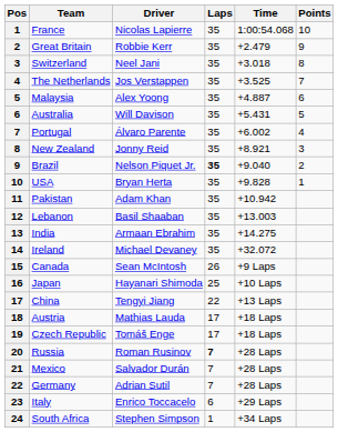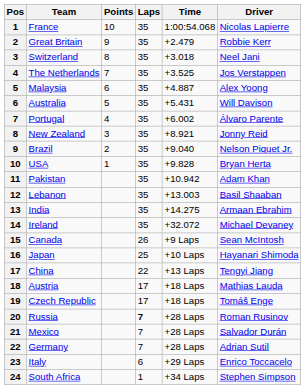columns swapped: Driver <-> Points
Brazil | Laps: bold -> normal
